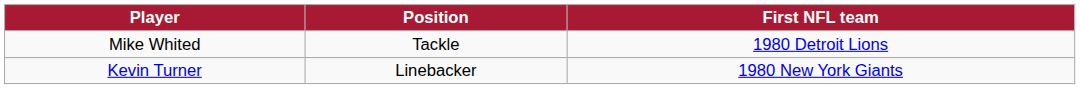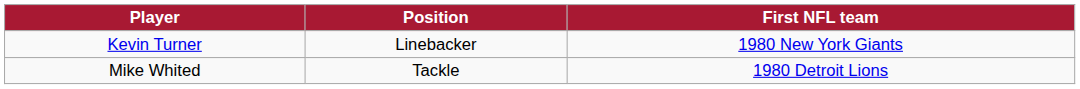rows swapped: Kevin Turner <-> Mike Whited
